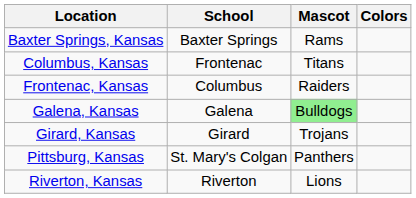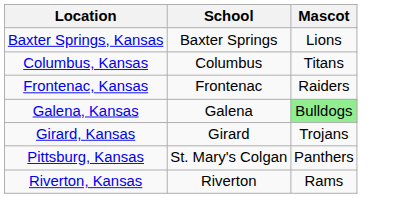- column: Colors
Baxter Springs, Kansas | Mascot: Rams -> Lions
Columbus, Kansas | School: Frontenac -> Columbus
Frontenac, Kansas | School: Columbus -> Frontenac
Riverton, Kansas | Mascot: Lions -> Rams
